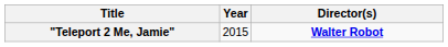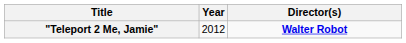"Teleport 2 Me, Jamie" | Year: 2015 -> 2012
